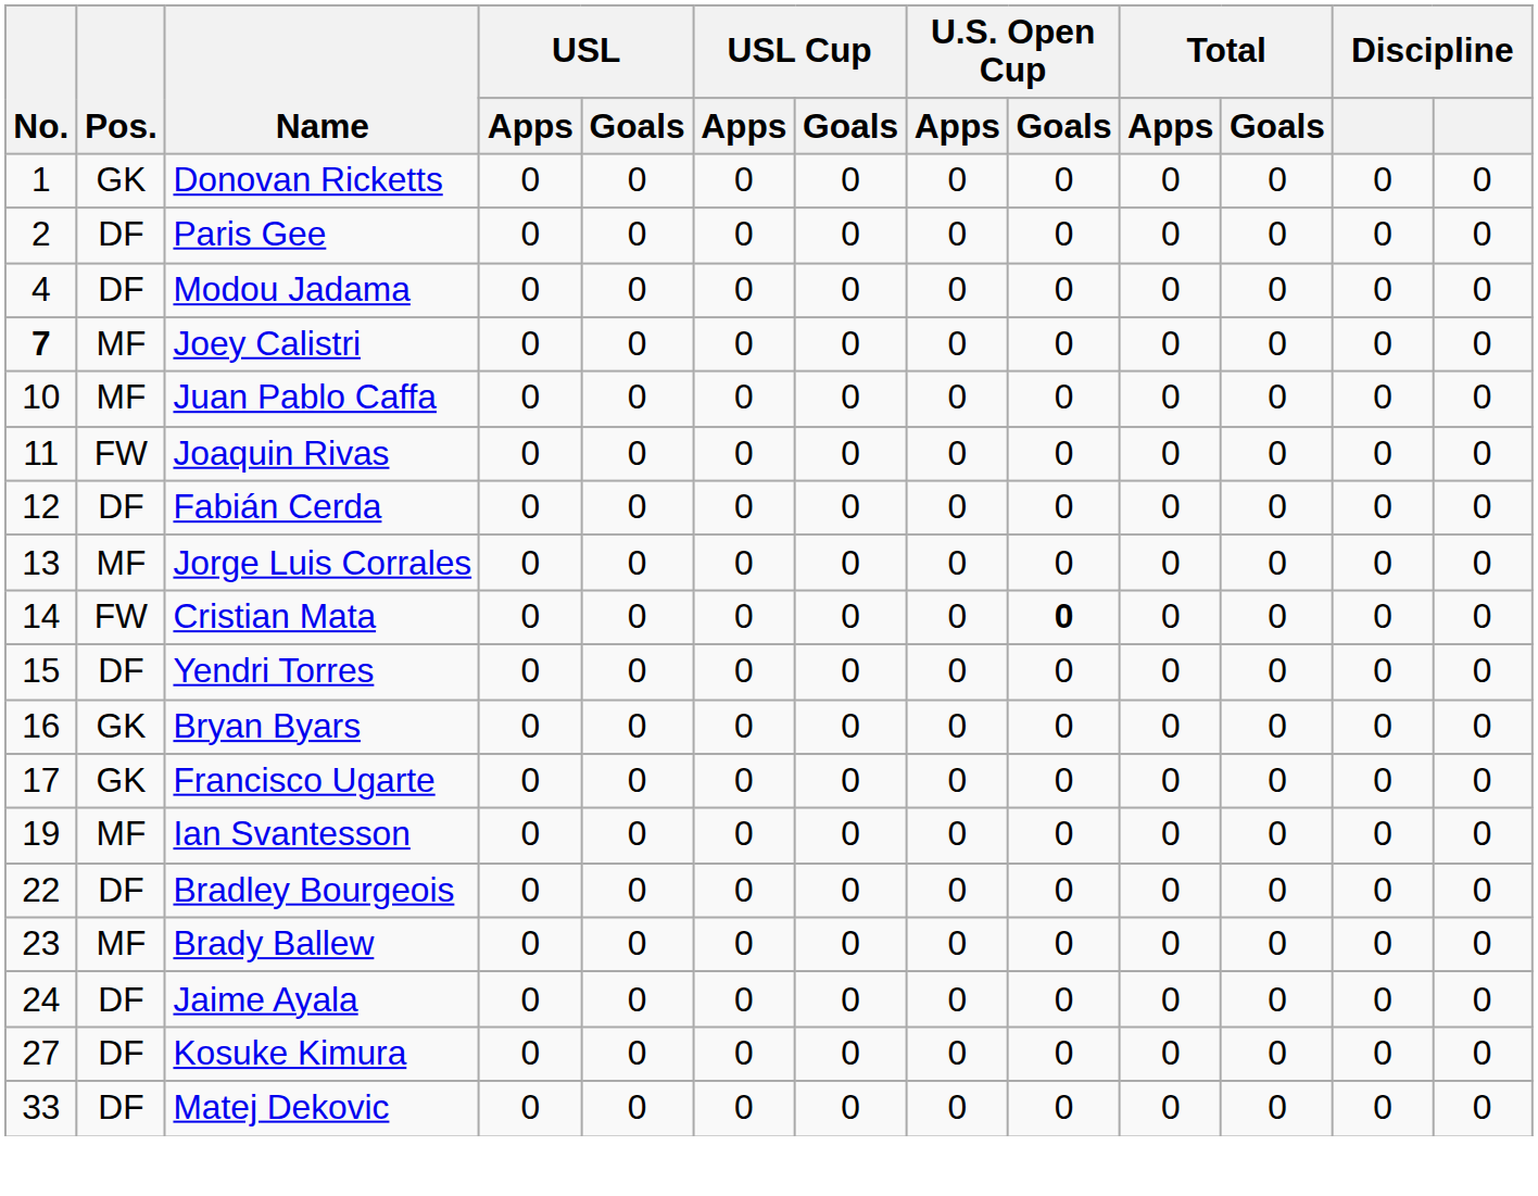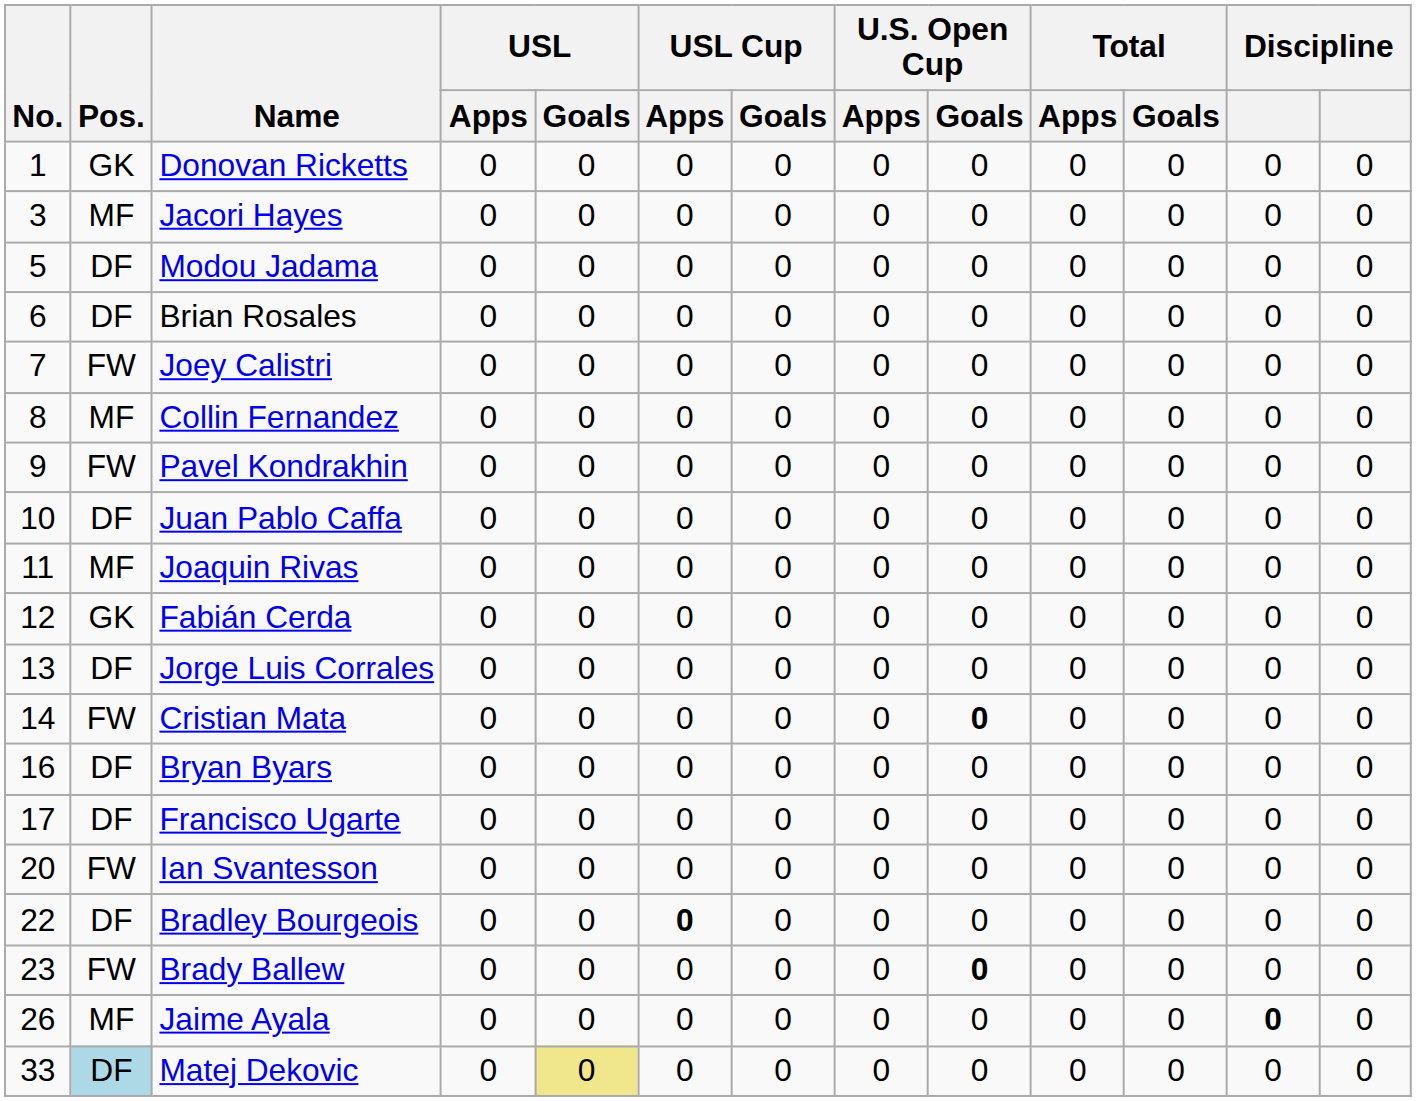- row: 2 | DF | Paris Gee | 0 | 0 | 0 | 0 | 0 | 0 | 0 | 0 | 0 | 0
+ row: 3 | MF | Jacori Hayes | 0 | 0 | 0 | 0 | 0 | 0 | 0 | 0 | 0 | 0
Modou Jadama | No.: 4 -> 5
+ row: 6 | DF | Brian Rosales | 0 | 0 | 0 | 0 | 0 | 0 | 0 | 0 | 0 | 0
Joey Calistri | No.: bold -> normal
Joey Calistri | Pos.: MF -> FW
+ row: 8 | MF | Collin Fernandez | 0 | 0 | 0 | 0 | 0 | 0 | 0 | 0 | 0 | 0
+ row: 9 | FW | Pavel Kondrakhin | 0 | 0 | 0 | 0 | 0 | 0 | 0 | 0 | 0 | 0
Juan Pablo Caffa | Pos.: MF -> DF
Joaquin Rivas | Pos.: FW -> MF
Fabián Cerda | Pos.: DF -> GK
Jorge Luis Corrales | Pos.: MF -> DF
- row: 15 | DF | Yendri Torres | 0 | 0 | 0 | 0 | 0 | 0 | 0 | 0 | 0 | 0
Bryan Byars | Pos.: GK -> DF
Francisco Ugarte | Pos.: GK -> DF
Ian Svantesson | No.: 19 -> 20
Ian Svantesson | Pos.: MF -> FW
Bradley Bourgeois | USL Cup / Apps: normal -> bold
Brady Ballew | Pos.: MF -> FW
Brady Ballew | U.S. Open Cup / Goals: normal -> bold
Jaime Ayala | No.: 24 -> 26
Jaime Ayala | Pos.: DF -> MF
Jaime Ayala | column 12: normal -> bold
- row: 27 | DF | Kosuke Kimura | 0 | 0 | 0 | 0 | 0 | 0 | 0 | 0 | 0 | 0
Matej Dekovic | Pos.: no background -> lightblue background
Matej Dekovic | USL / Goals: no background -> khaki background
